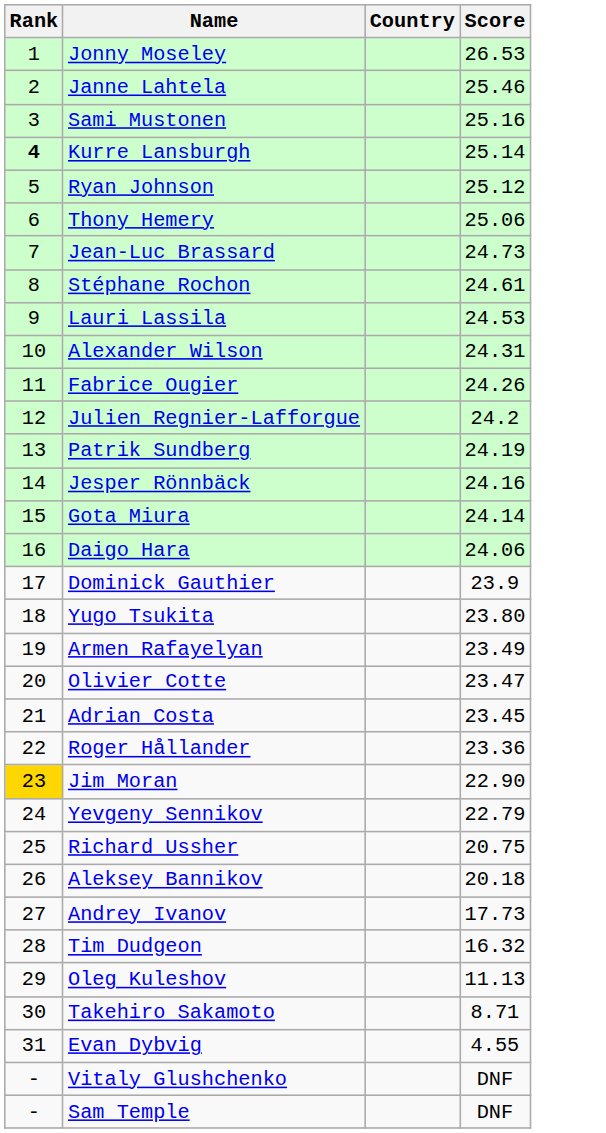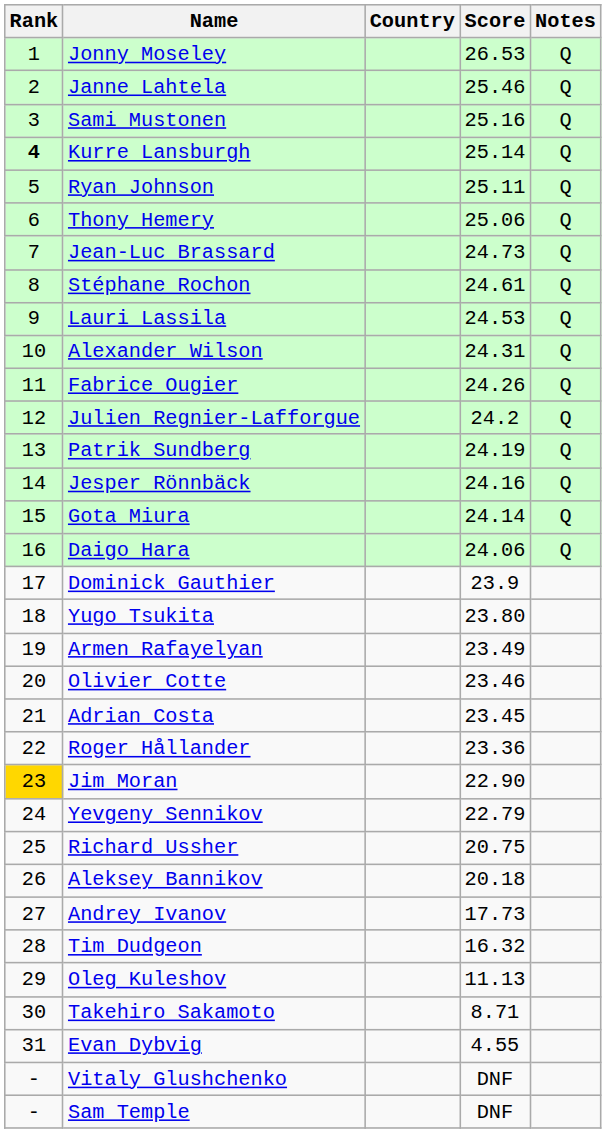+ column: Notes | Q | Q | Q | Q | Q | Q | Q | Q | Q | Q | Q | Q | Q | Q | Q | Q
Ryan Johnson | Score: 25.12 -> 25.11
Olivier Cotte | Score: 23.47 -> 23.46
